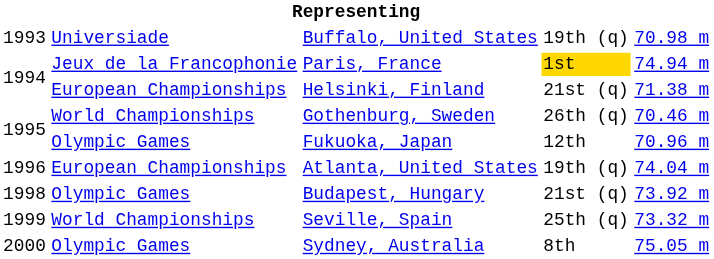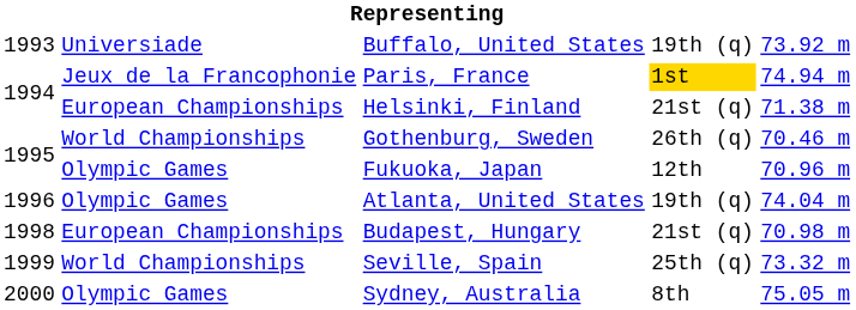Buffalo, United States | column 5: 70.98 m -> 73.92 m
Atlanta, United States | column 2: European Championships -> Olympic Games
Budapest, Hungary | column 2: Olympic Games -> European Championships
Budapest, Hungary | column 5: 73.92 m -> 70.98 m
